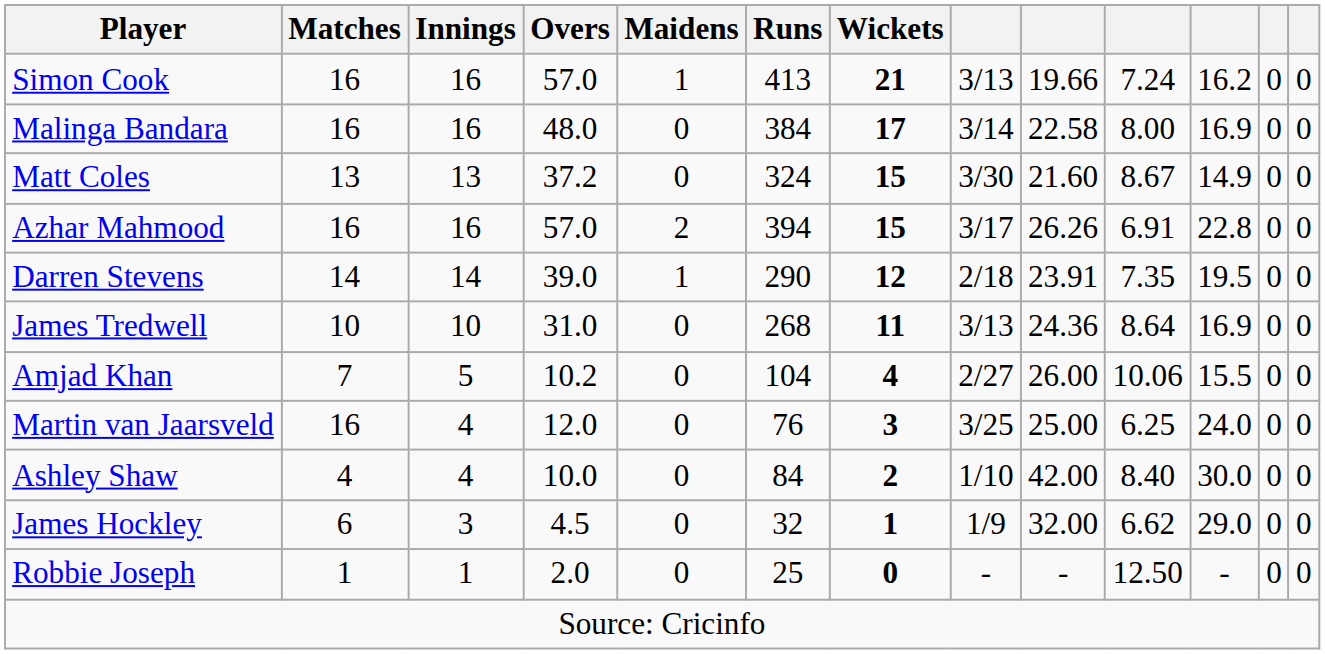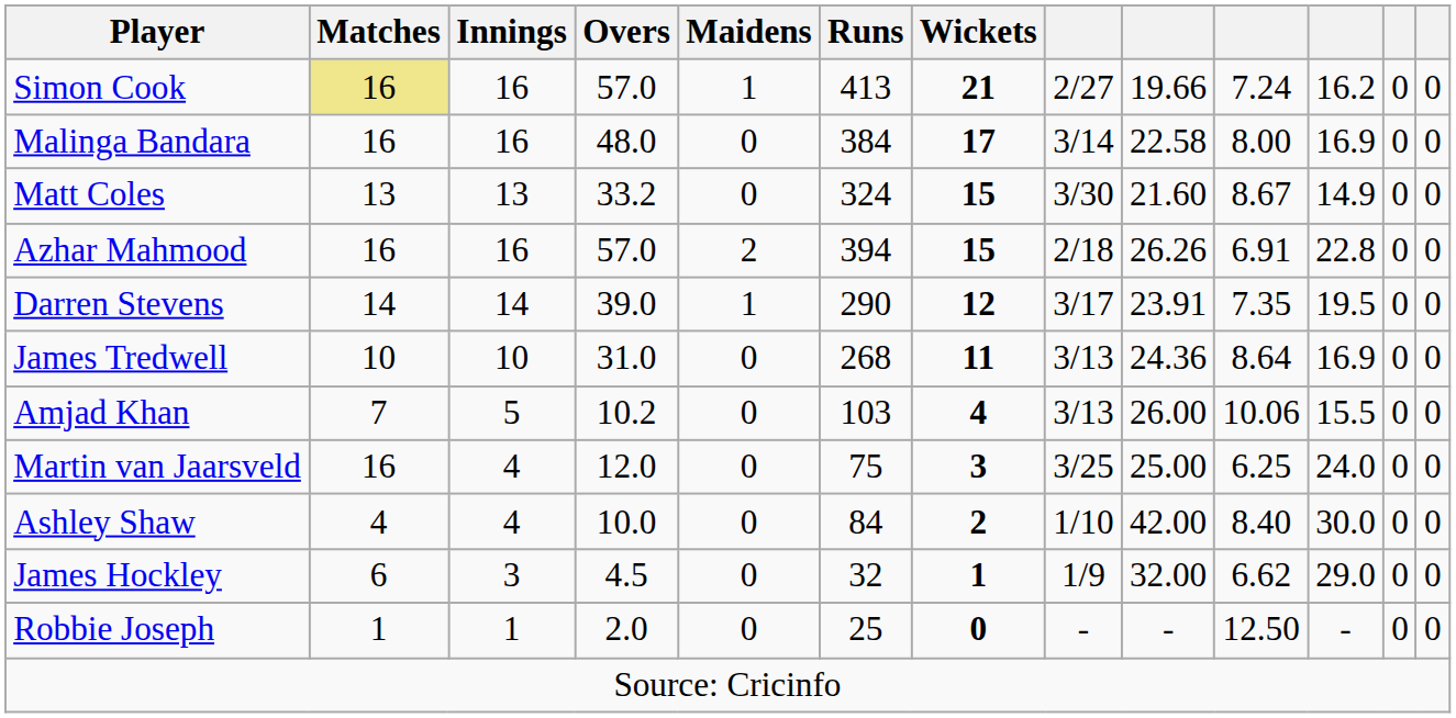Simon Cook | Matches: no background -> khaki background
Simon Cook | column 8: 3/13 -> 2/27
Matt Coles | Overs: 37.2 -> 33.2
Azhar Mahmood | column 8: 3/17 -> 2/18
Darren Stevens | column 8: 2/18 -> 3/17
Amjad Khan | Runs: 104 -> 103
Amjad Khan | column 8: 2/27 -> 3/13
Martin van Jaarsveld | Runs: 76 -> 75
